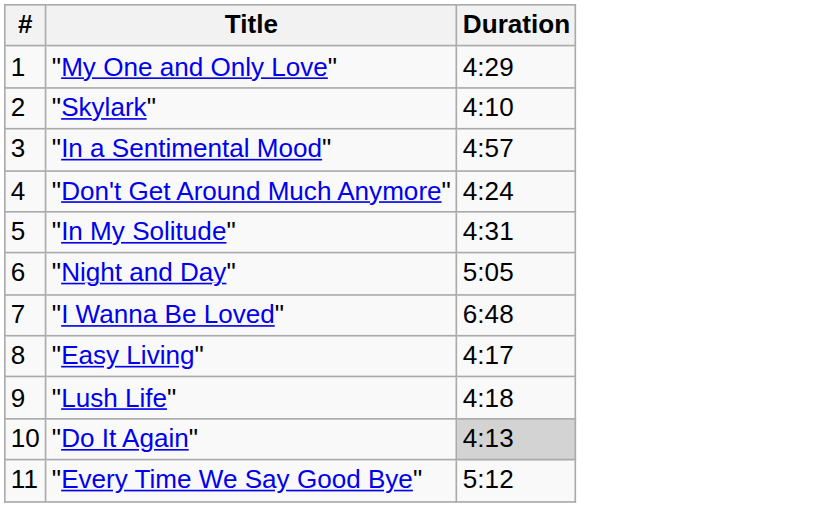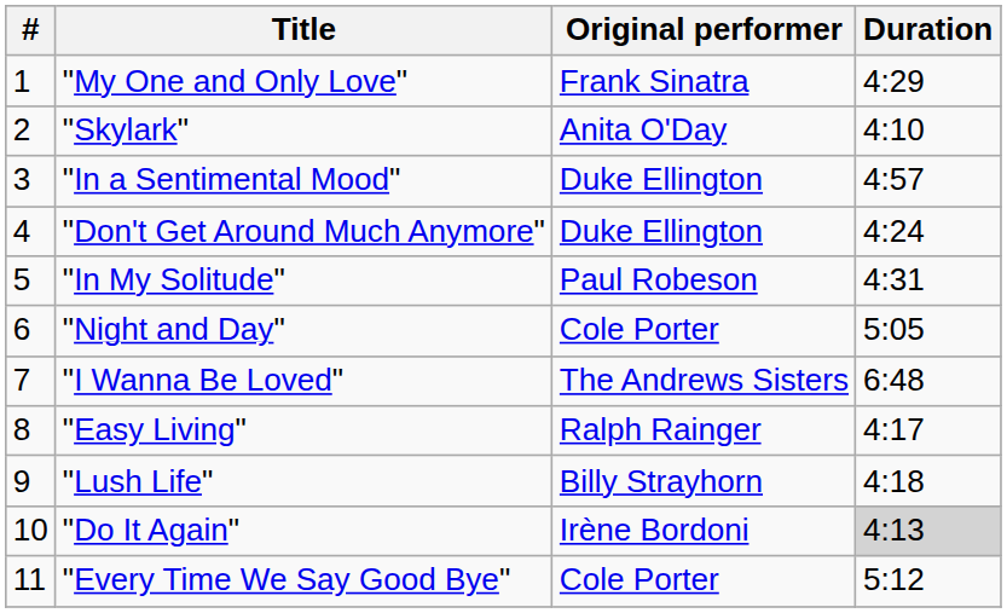+ column: Original performer | Frank Sinatra | Anita O'Day | Duke Ellington | Duke Ellington | Paul Robeson | Cole Porter | The Andrews Sisters | Ralph Rainger | Billy Strayhorn | Irène Bordoni | Cole Porter
